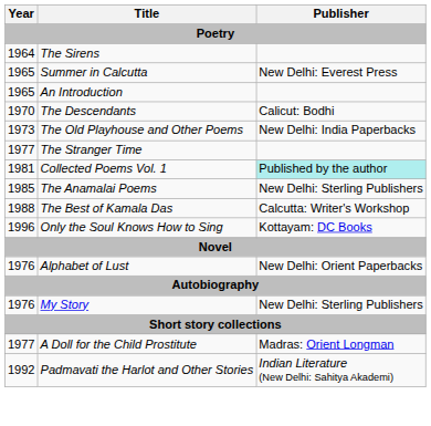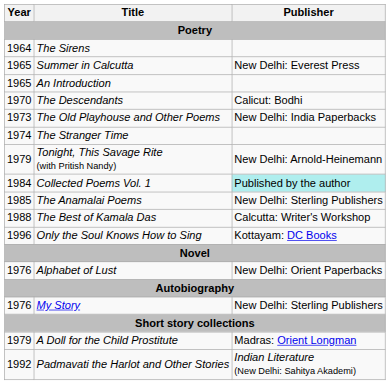The Stranger Time | Year: 1977 -> 1974
+ row: 1979 | Tonight, This Savage Rite (with Pritish Nandy) | New Delhi: Arnold-Heinemann
Collected Poems Vol. 1 | Year: 1981 -> 1984
A Doll for the Child Prostitute | Year: 1977 -> 1979
